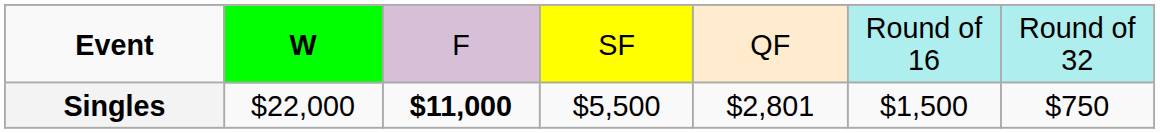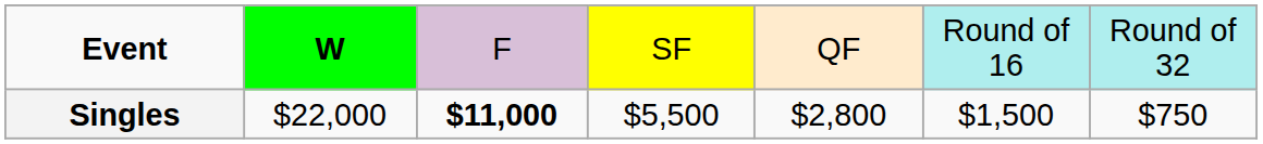Singles | column 5: $2,801 -> $2,800
